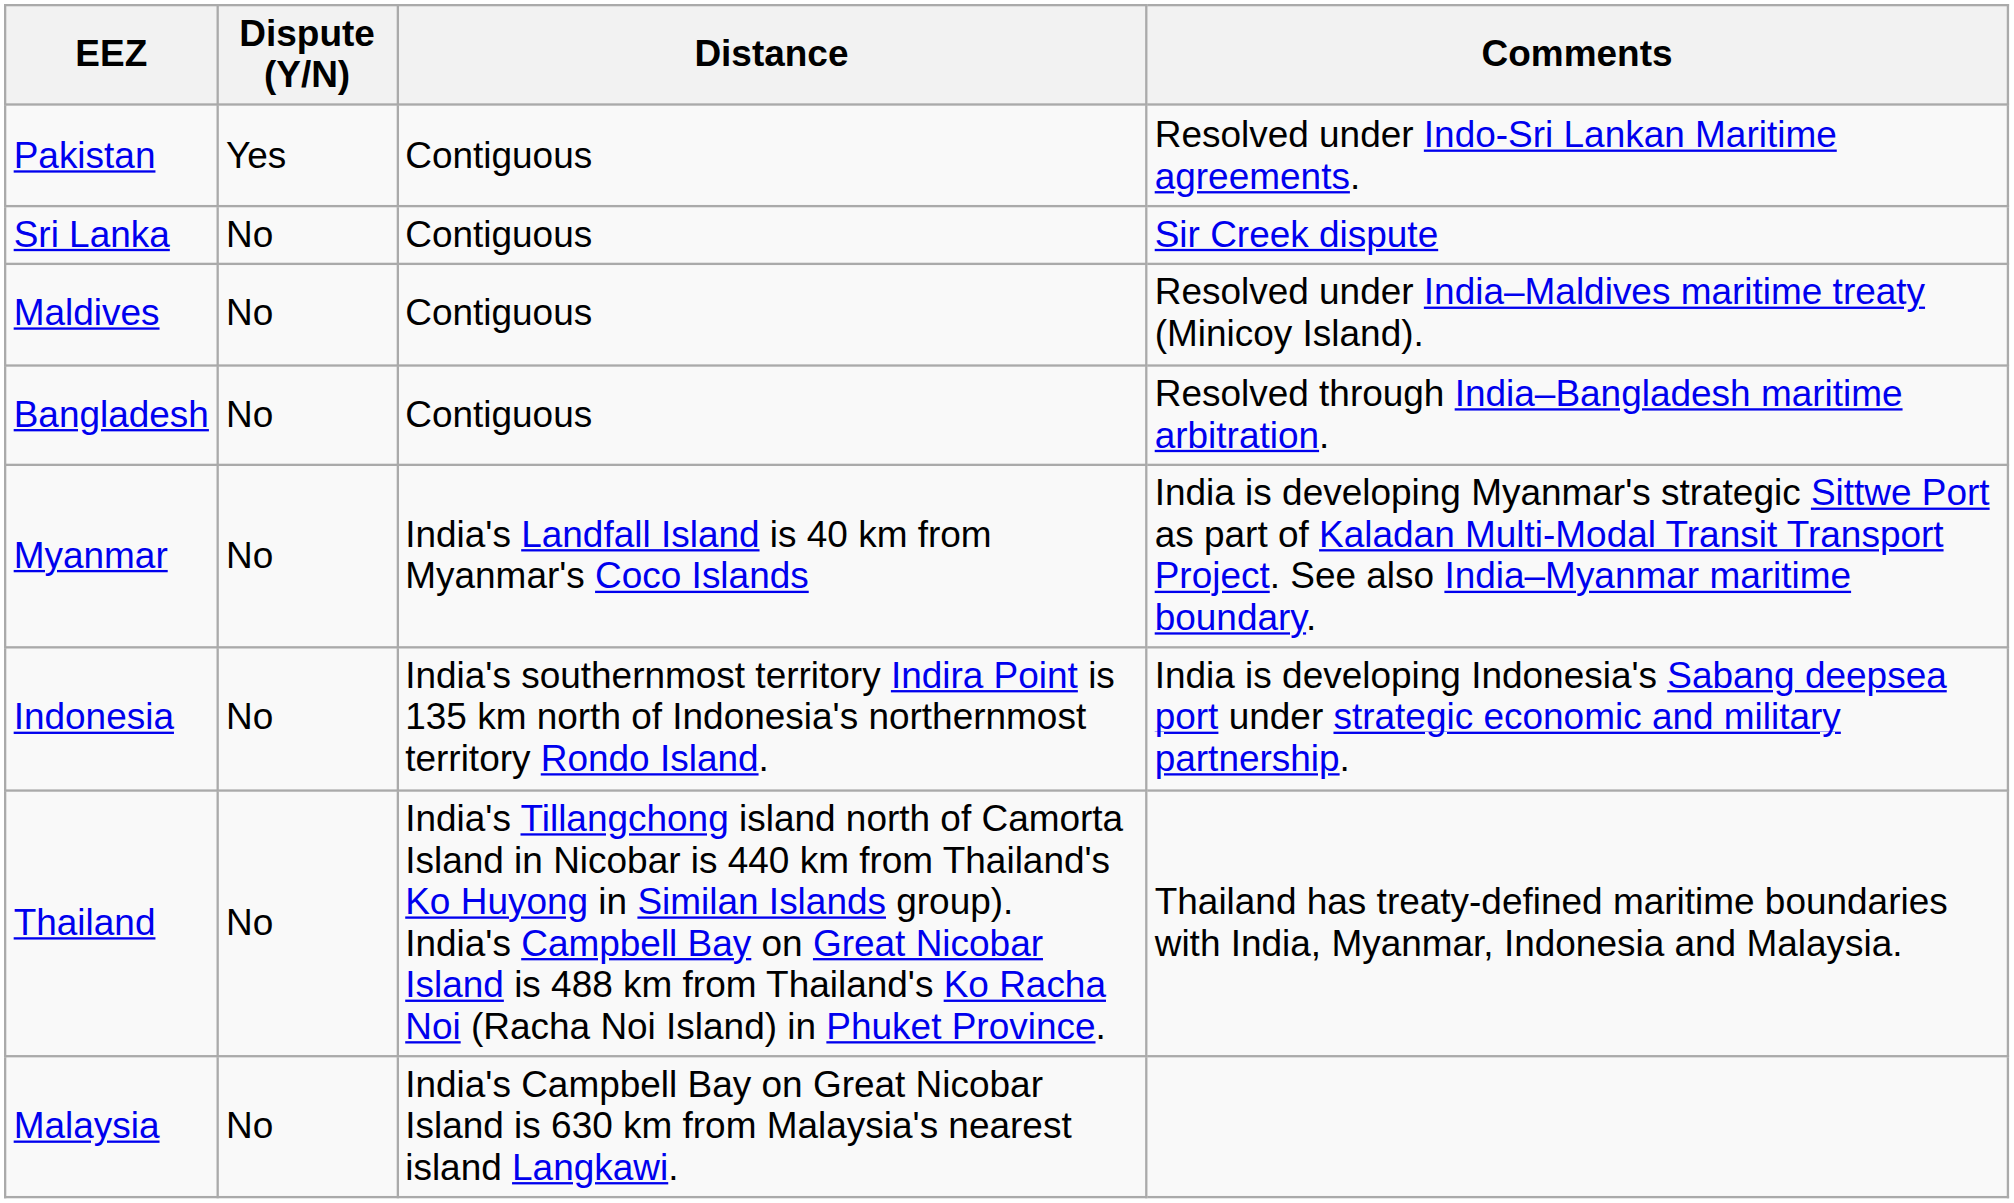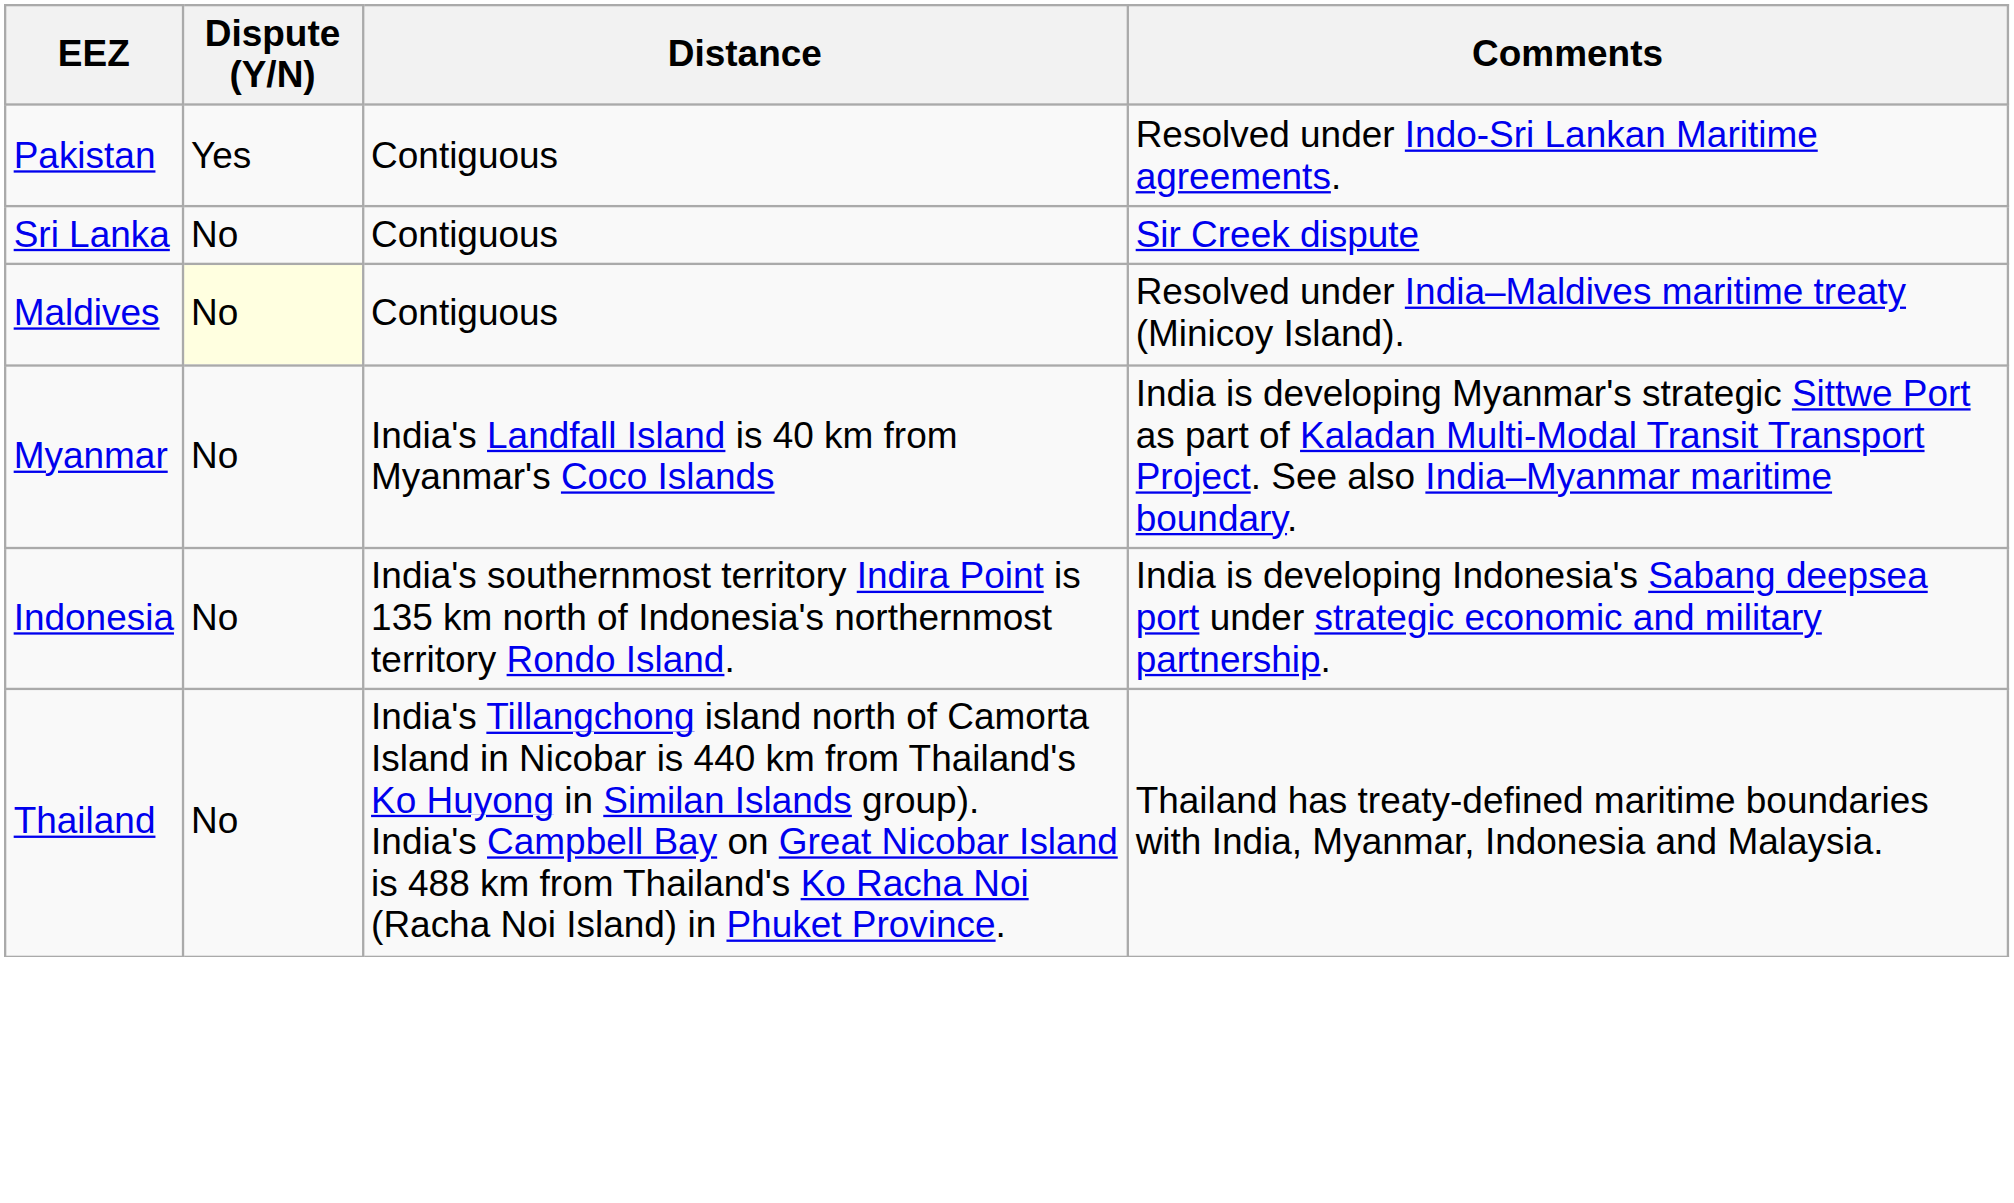Maldives | Dispute (Y/N): no background -> lightyellow background
- row: Bangladesh | No | Contiguous | Resolved through India–Bangladesh maritime arbitration.
- row: Malaysia | No | India's Campbell Bay on Great Nicobar Island is 630 km from Malaysia's nearest island Langkawi.
